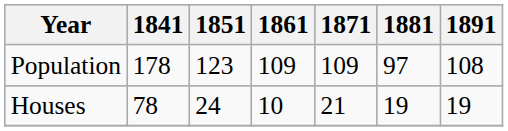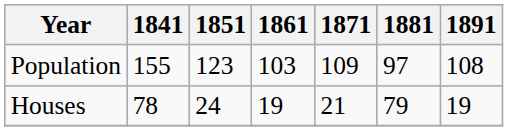Population | 1841: 178 -> 155
Population | 1861: 109 -> 103
Houses | 1861: 10 -> 19
Houses | 1881: 19 -> 79
